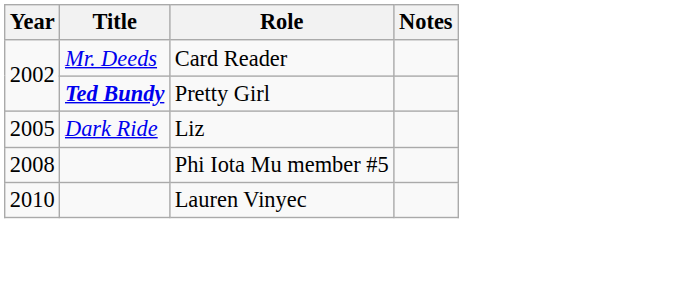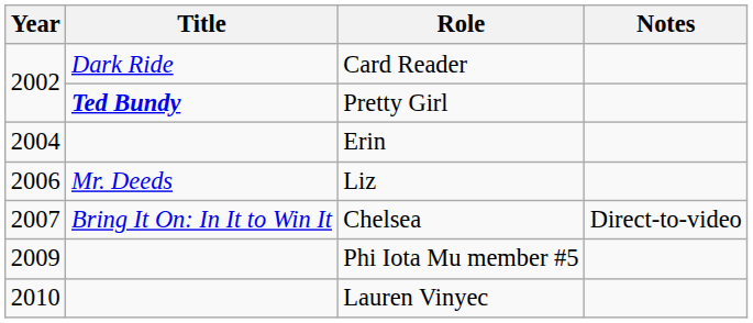Card Reader | Title: Mr. Deeds -> Dark Ride
+ row: 2004 | Erin
Liz | Year: 2005 -> 2006
Liz | Title: Dark Ride -> Mr. Deeds
+ row: 2007 | Bring It On: In It to Win It | Chelsea | Direct-to-video
Phi Iota Mu member #5 | Year: 2008 -> 2009
